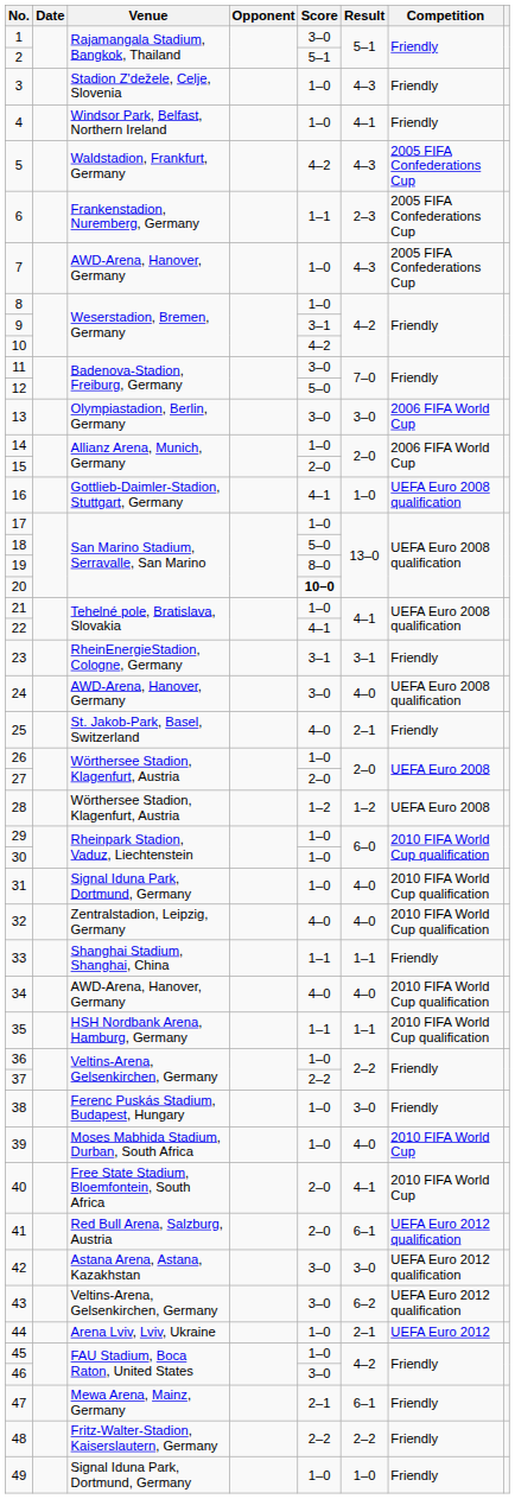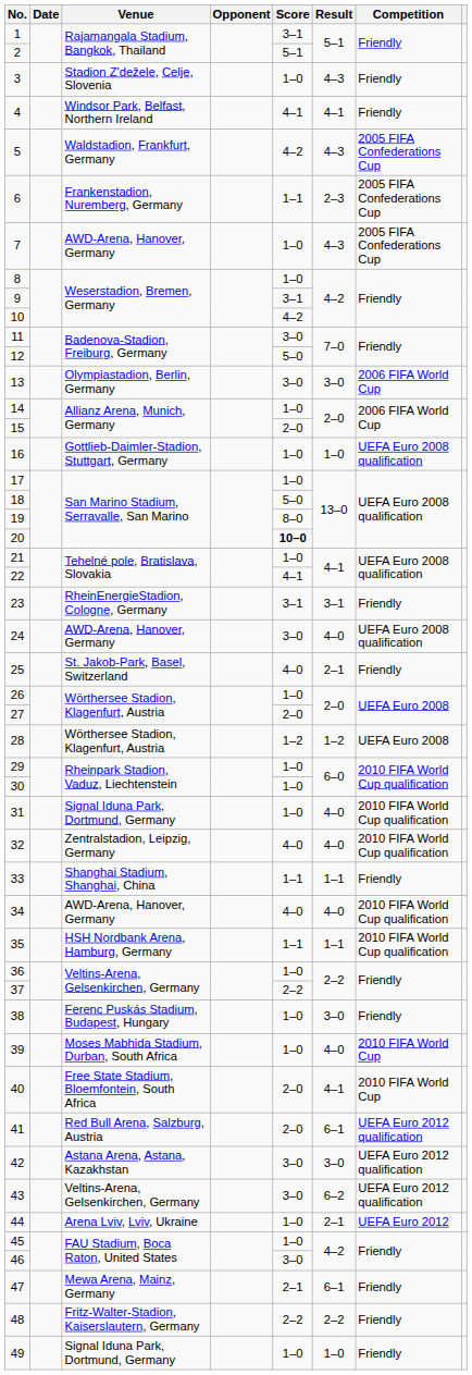1 | Score: 3–0 -> 3–1
4 | Score: 1–0 -> 4–1
16 | Score: 4–1 -> 1–0
